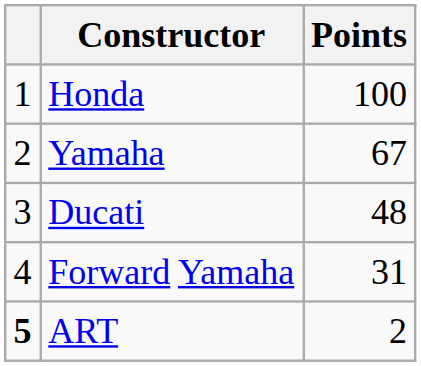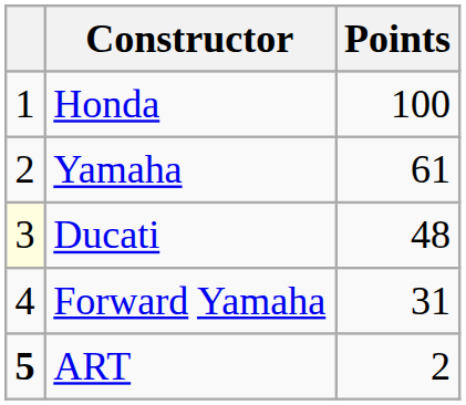Yamaha | Points: 67 -> 61
Ducati | column 1: no background -> lightyellow background
